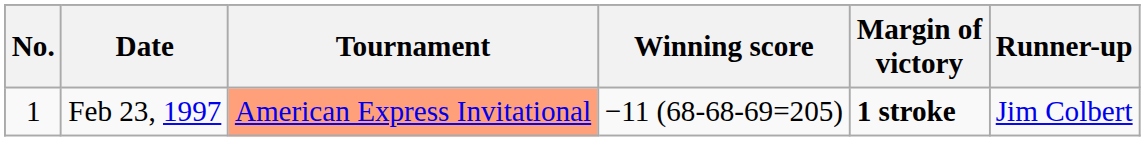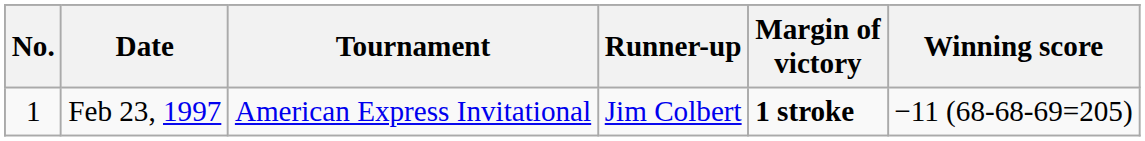columns swapped: Winning score <-> Runner-up
Feb 23, 1997 | Tournament: lightsalmon background -> no background
